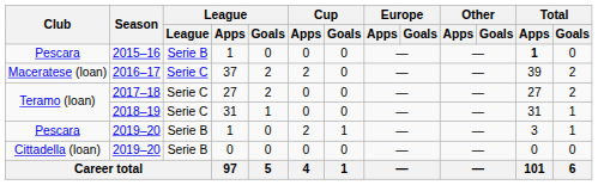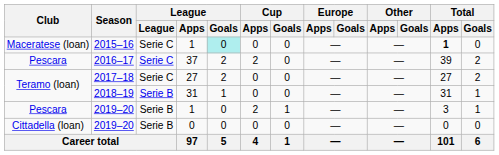2015–16 | Club: Pescara -> Maceratese (loan)
2015–16 | League: Serie B -> Serie C
2015–16 | League / Goals: no background -> paleturquoise background
2016–17 | Club: Maceratese (loan) -> Pescara
2018–19 | League: Serie C -> Serie B
